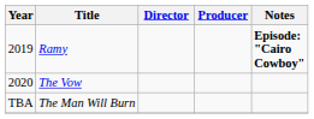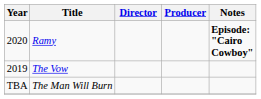Ramy | Year: 2019 -> 2020
The Vow | Year: 2020 -> 2019
